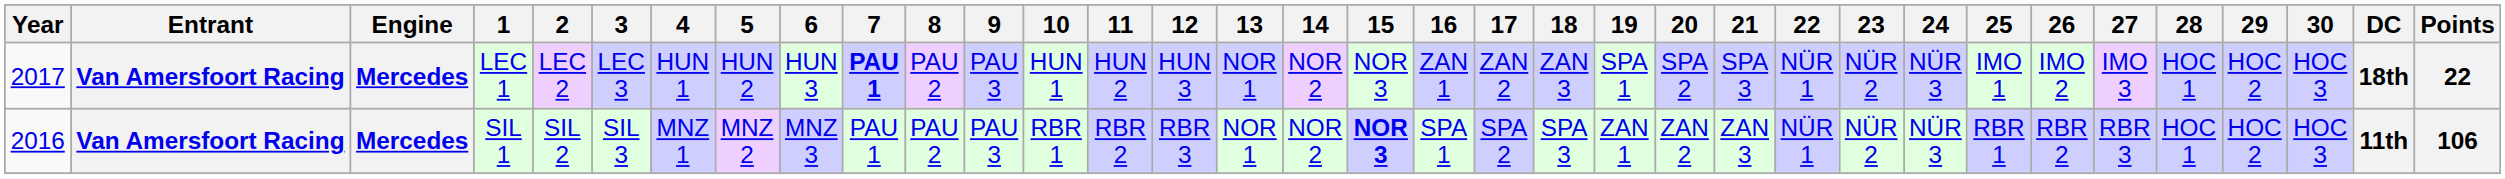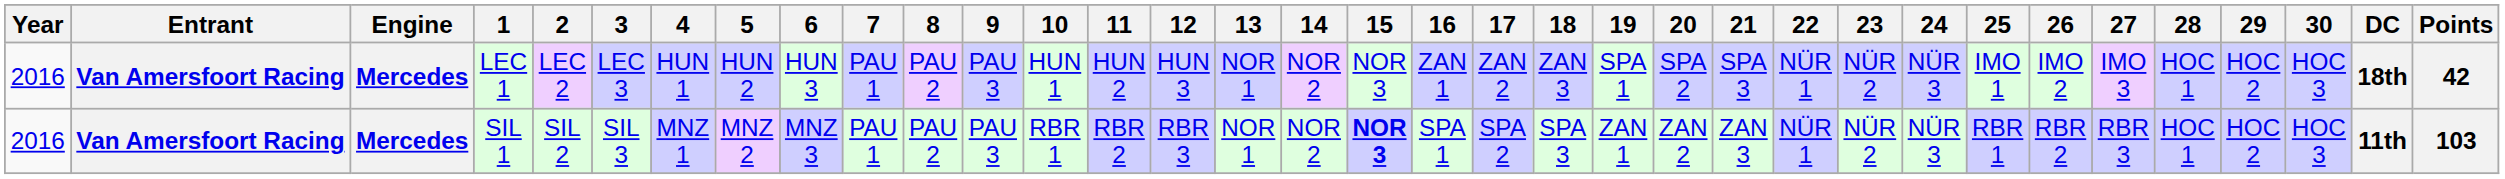LEC 1 | Year: 2017 -> 2016
LEC 1 | 7: bold -> normal
LEC 1 | Points: 22 -> 42
SIL 1 | Points: 106 -> 103
